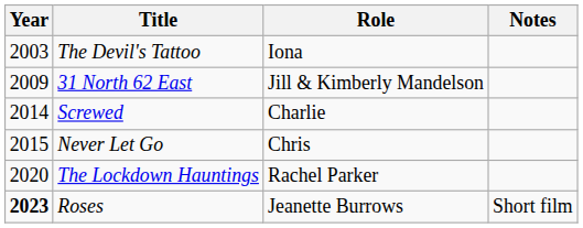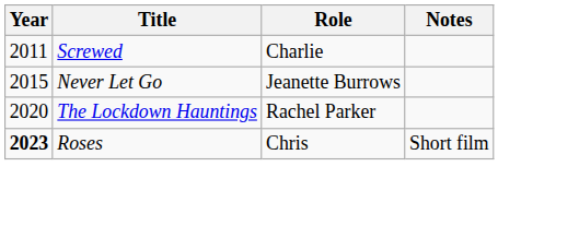- row: 2003 | The Devil's Tattoo | Iona
- row: 2009 | 31 North 62 East | Jill & Kimberly Mandelson
Screwed | Year: 2014 -> 2011
Never Let Go | Role: Chris -> Jeanette Burrows
Roses | Role: Jeanette Burrows -> Chris
